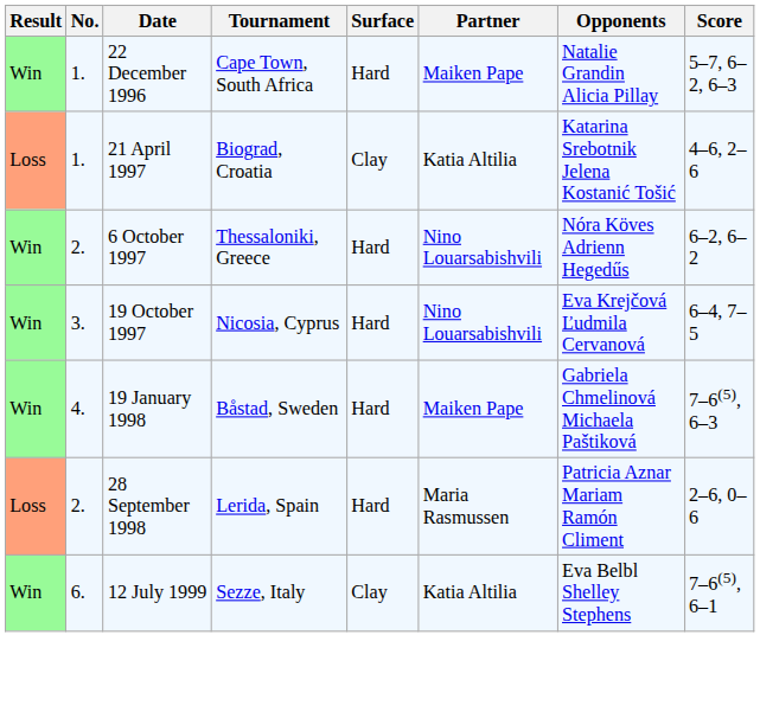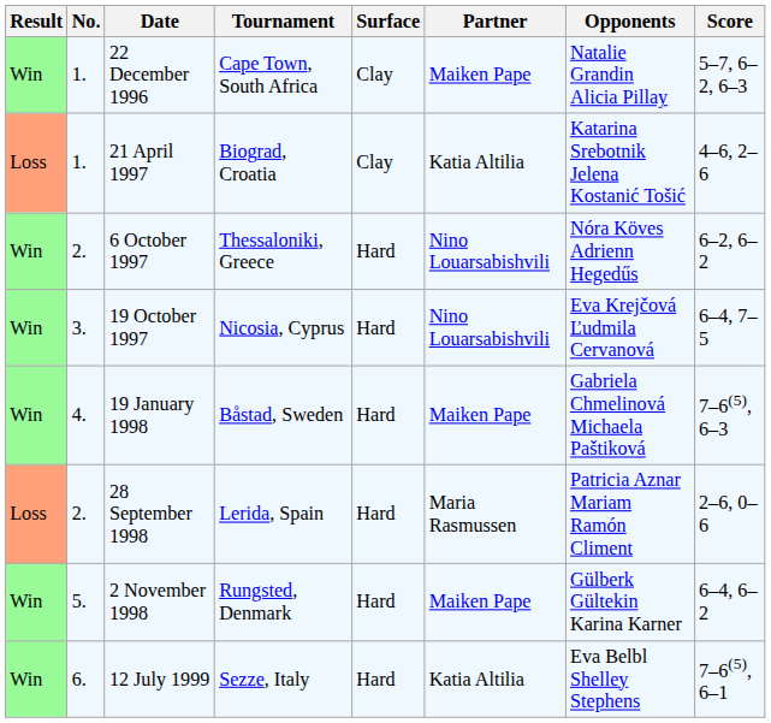22 December 1996 | Surface: Hard -> Clay
+ row: Win | 5. | 2 November 1998 | Rungsted, Denmark | Hard | Maiken Pape | Gülberk Gültekin Karina Karner | 6–4, 6–2
12 July 1999 | Surface: Clay -> Hard
